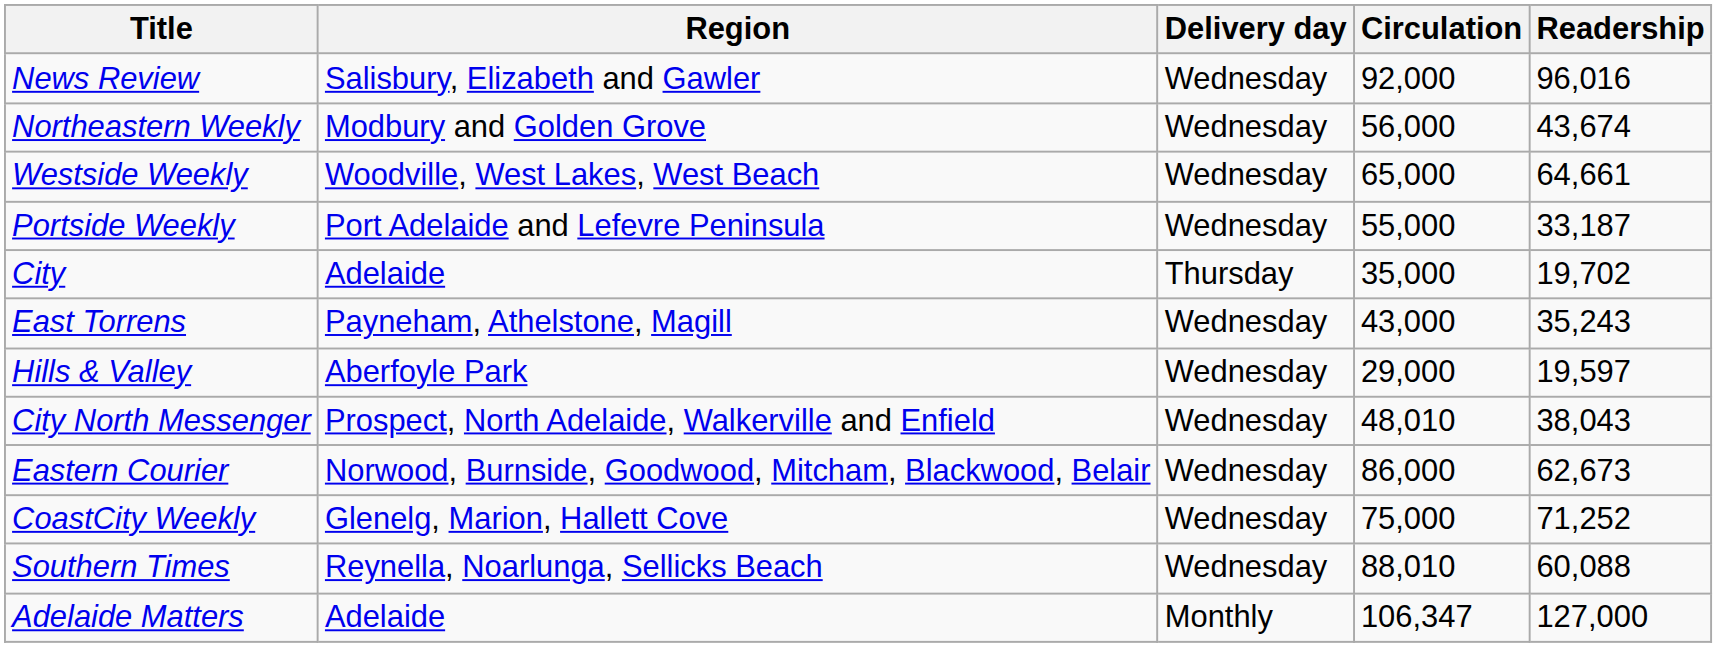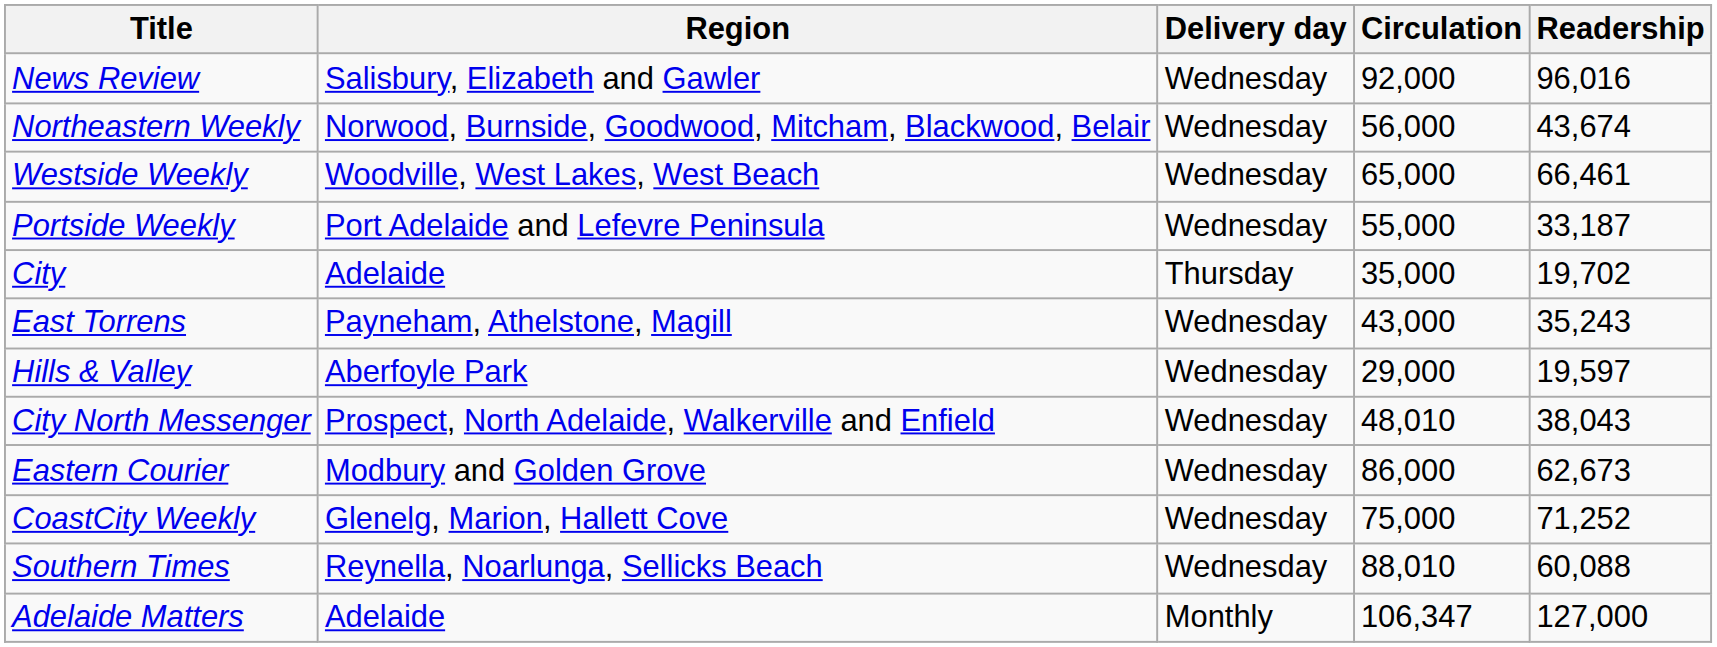Northeastern Weekly | Region: Modbury and Golden Grove -> Norwood, Burnside, Goodwood, Mitcham, Blackwood, Belair
Westside Weekly | Readership: 64,661 -> 66,461
Eastern Courier | Region: Norwood, Burnside, Goodwood, Mitcham, Blackwood, Belair -> Modbury and Golden Grove
